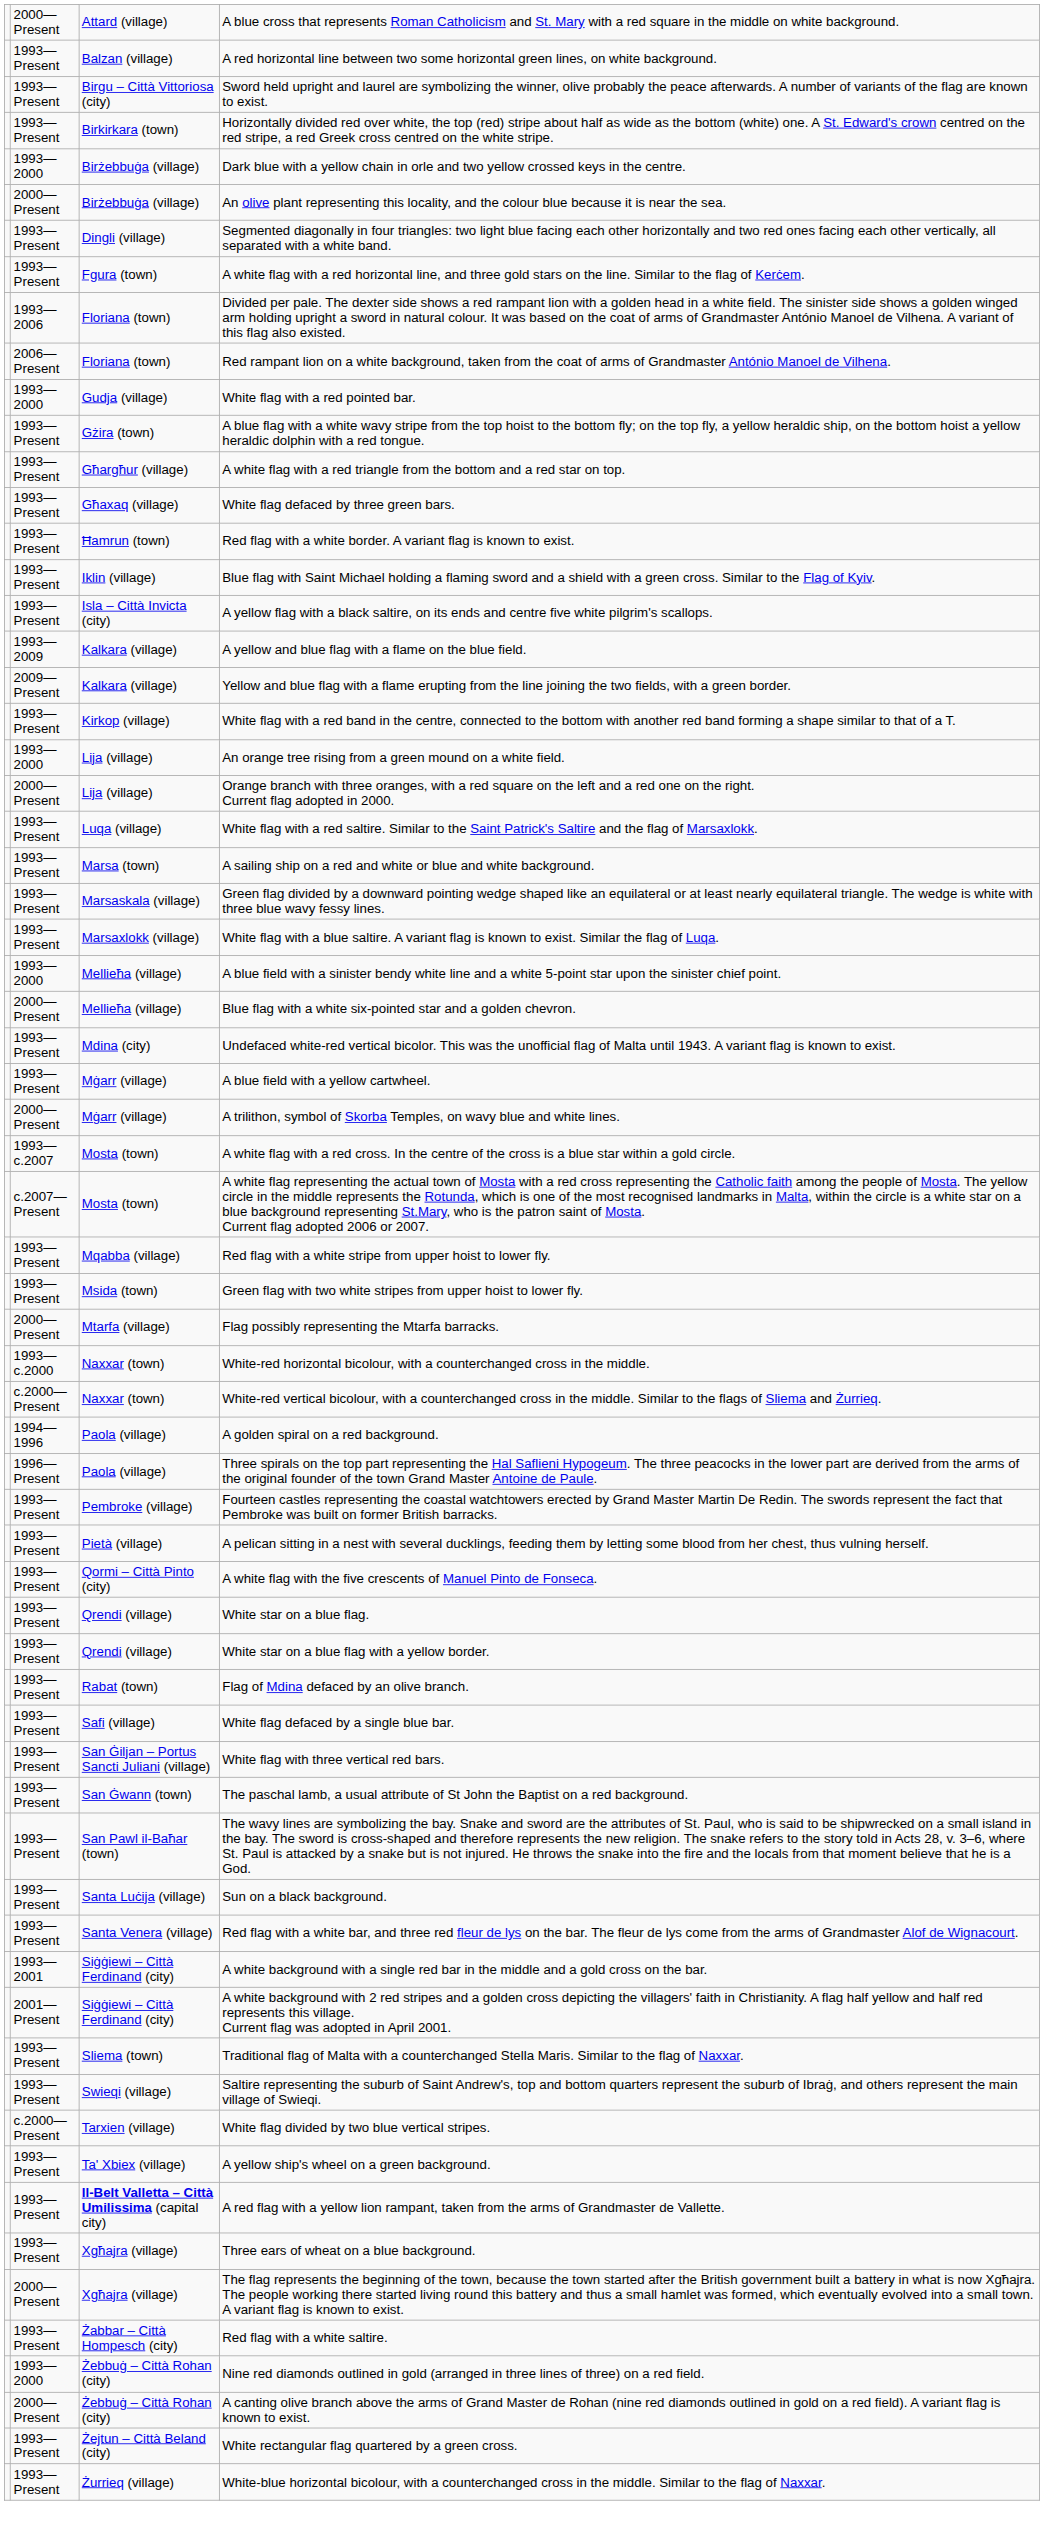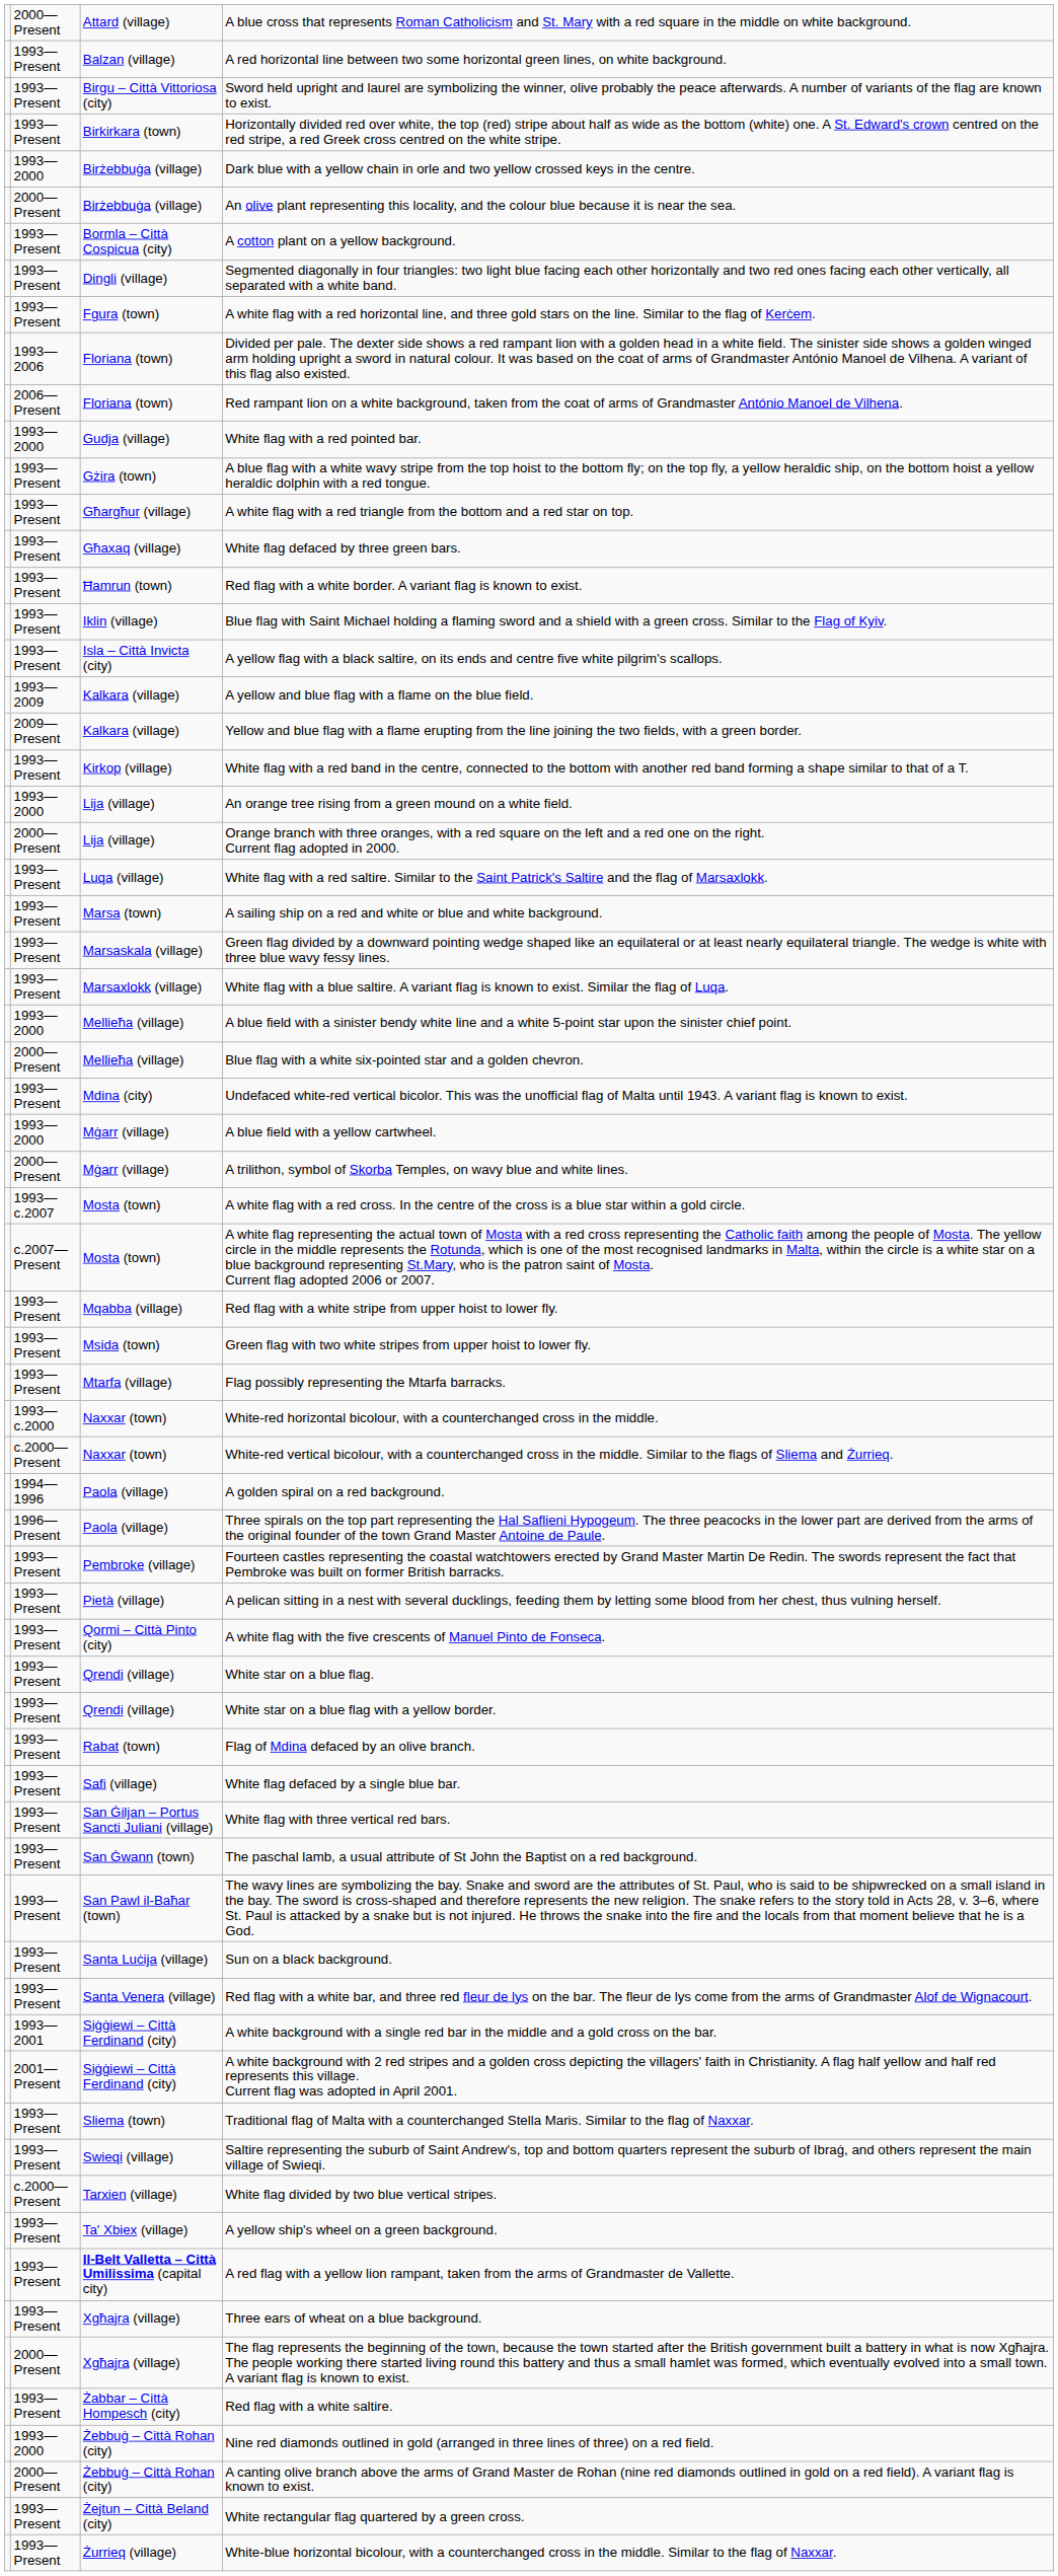+ row: 1993—Present | Bormla – Città Cospicua (city) | A cotton plant on a yellow background.
A blue field with a yellow cartwheel. | column 2: 1993—Present -> 1993—2000
Flag possibly representing the Mtarfa barracks. | column 2: 2000—Present -> 1993—Present
